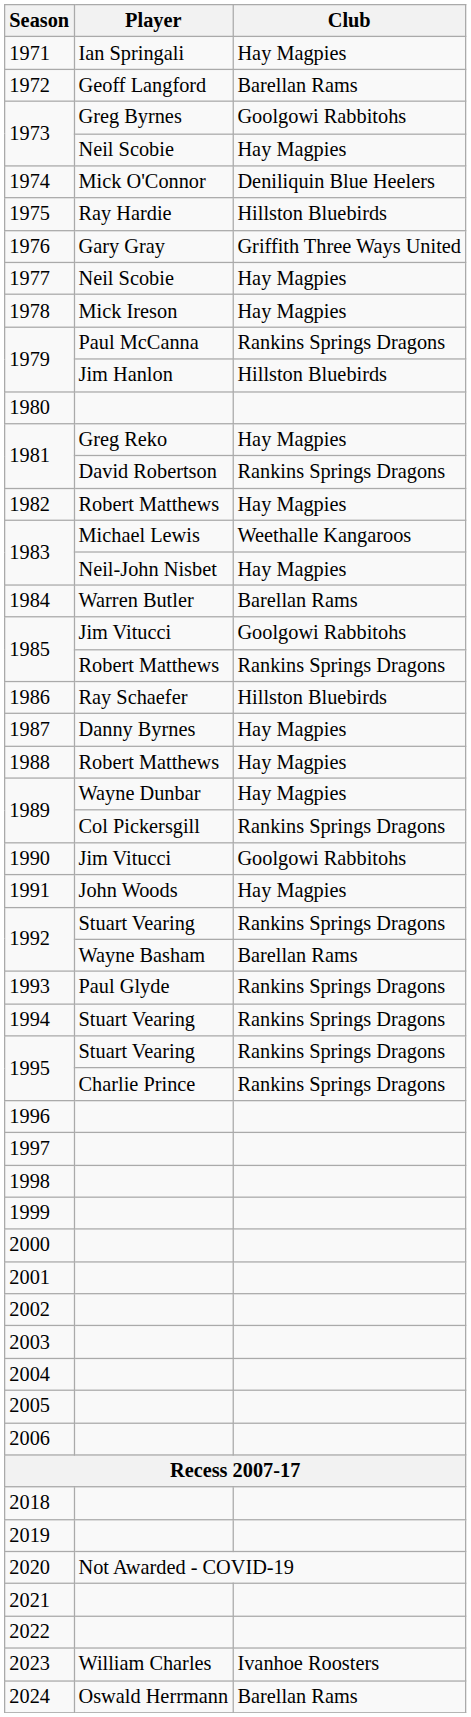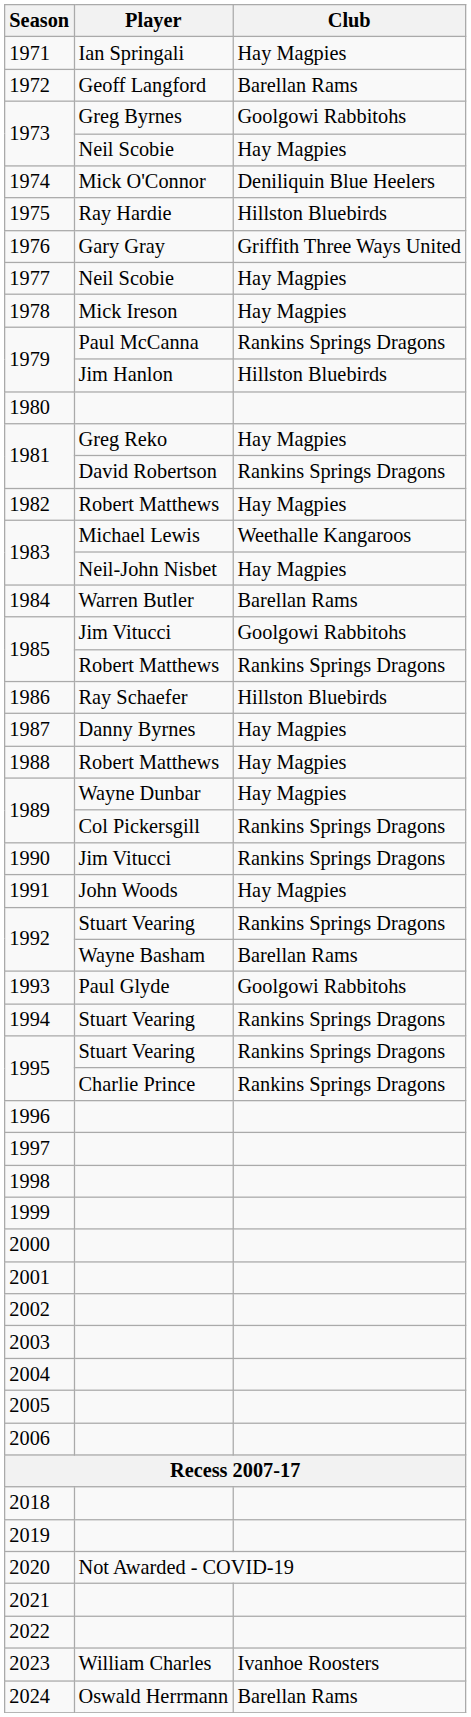1990 | Club: Goolgowi Rabbitohs -> Rankins Springs Dragons
1993 | Club: Rankins Springs Dragons -> Goolgowi Rabbitohs
